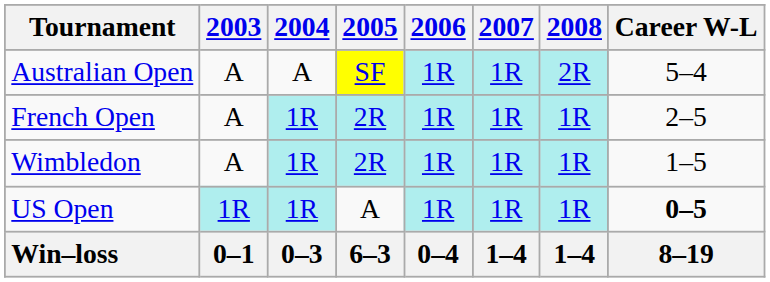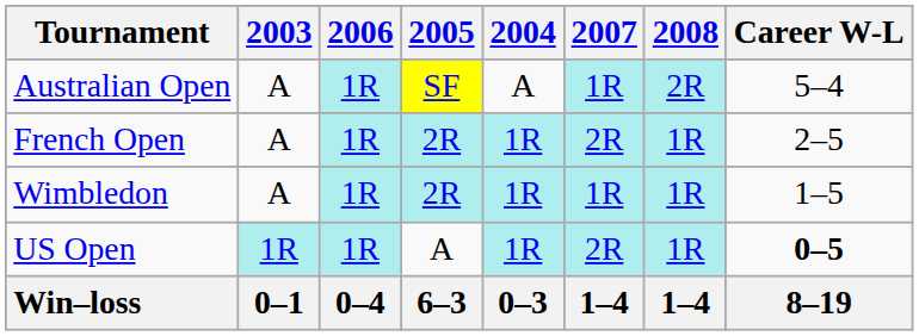columns swapped: 2004 <-> 2006
French Open | 2007: 1R -> 2R
US Open | 2007: 1R -> 2R
